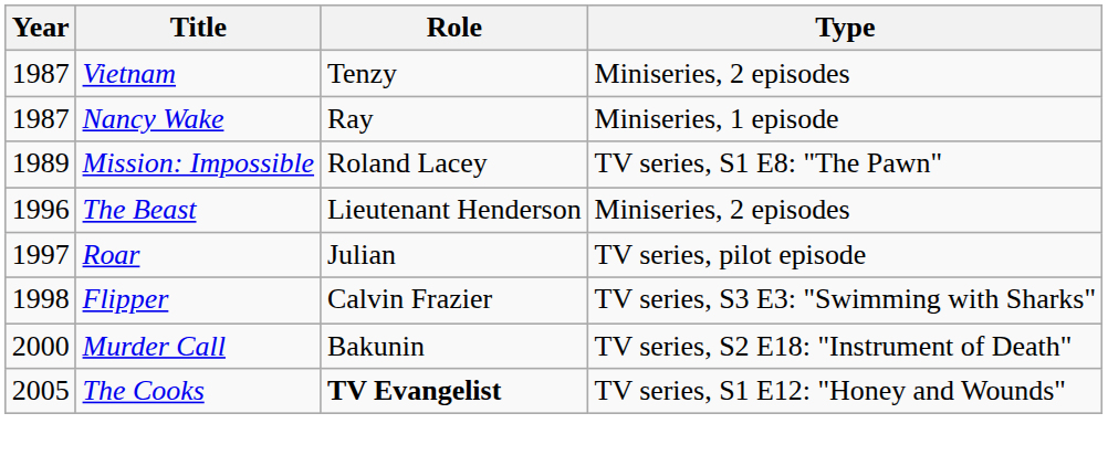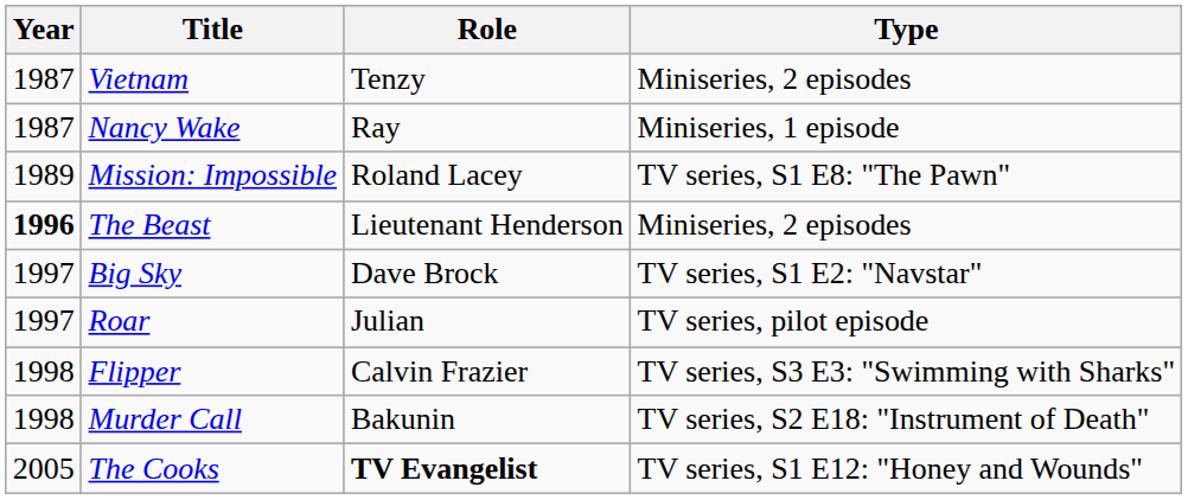The Beast | Year: normal -> bold
+ row: 1997 | Big Sky | Dave Brock | TV series, S1 E2: "Navstar"
Murder Call | Year: 2000 -> 1998
